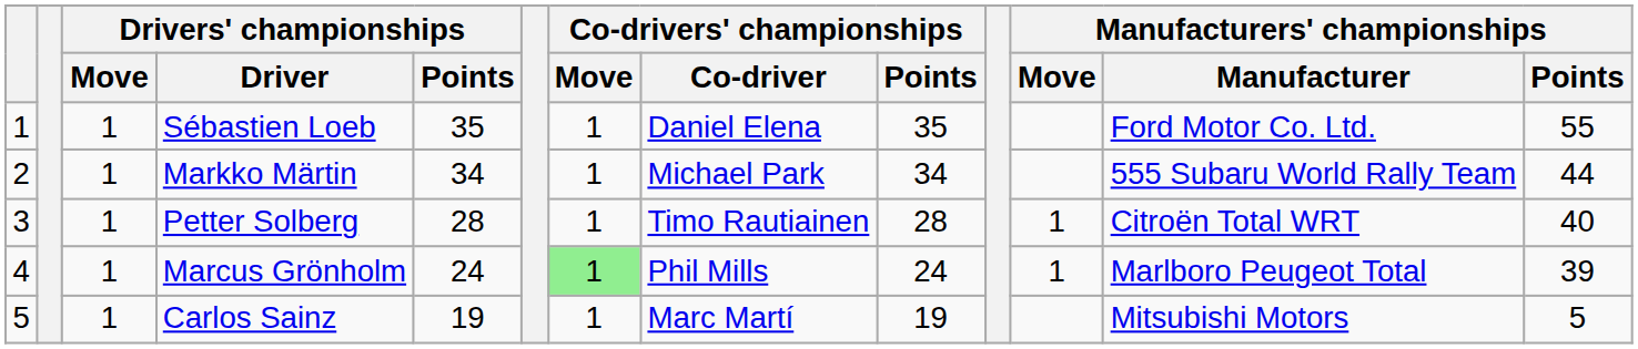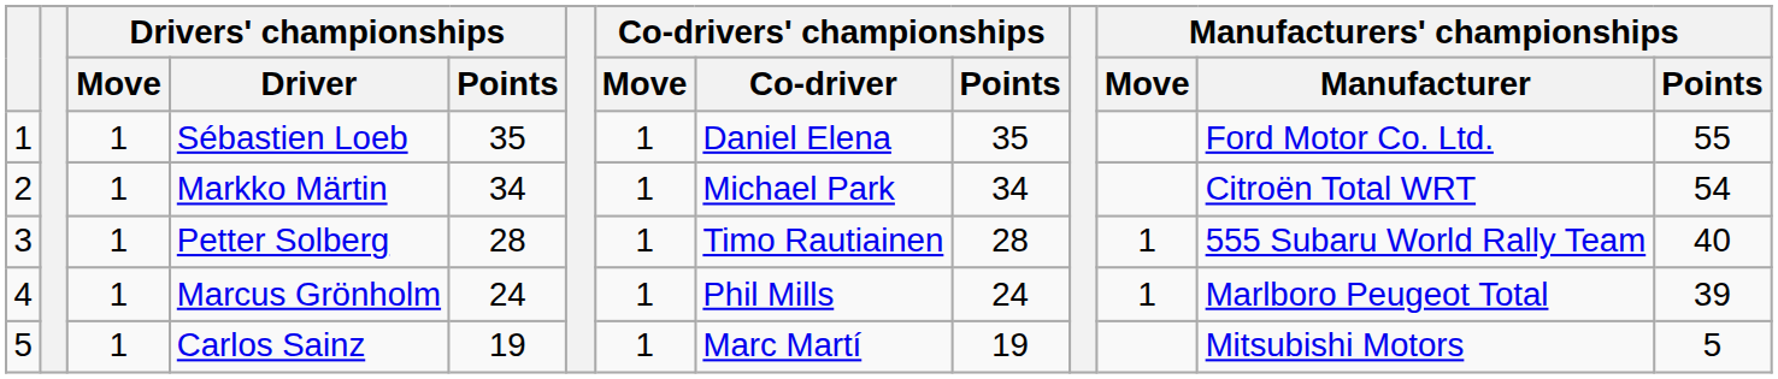Markko Märtin | Manufacturers' championships / Manufacturer: 555 Subaru World Rally Team -> Citroën Total WRT
Markko Märtin | Manufacturers' championships / Points: 44 -> 54
Petter Solberg | Manufacturers' championships / Manufacturer: Citroën Total WRT -> 555 Subaru World Rally Team
Marcus Grönholm | Co-drivers' championships / Move: lightgreen background -> no background
